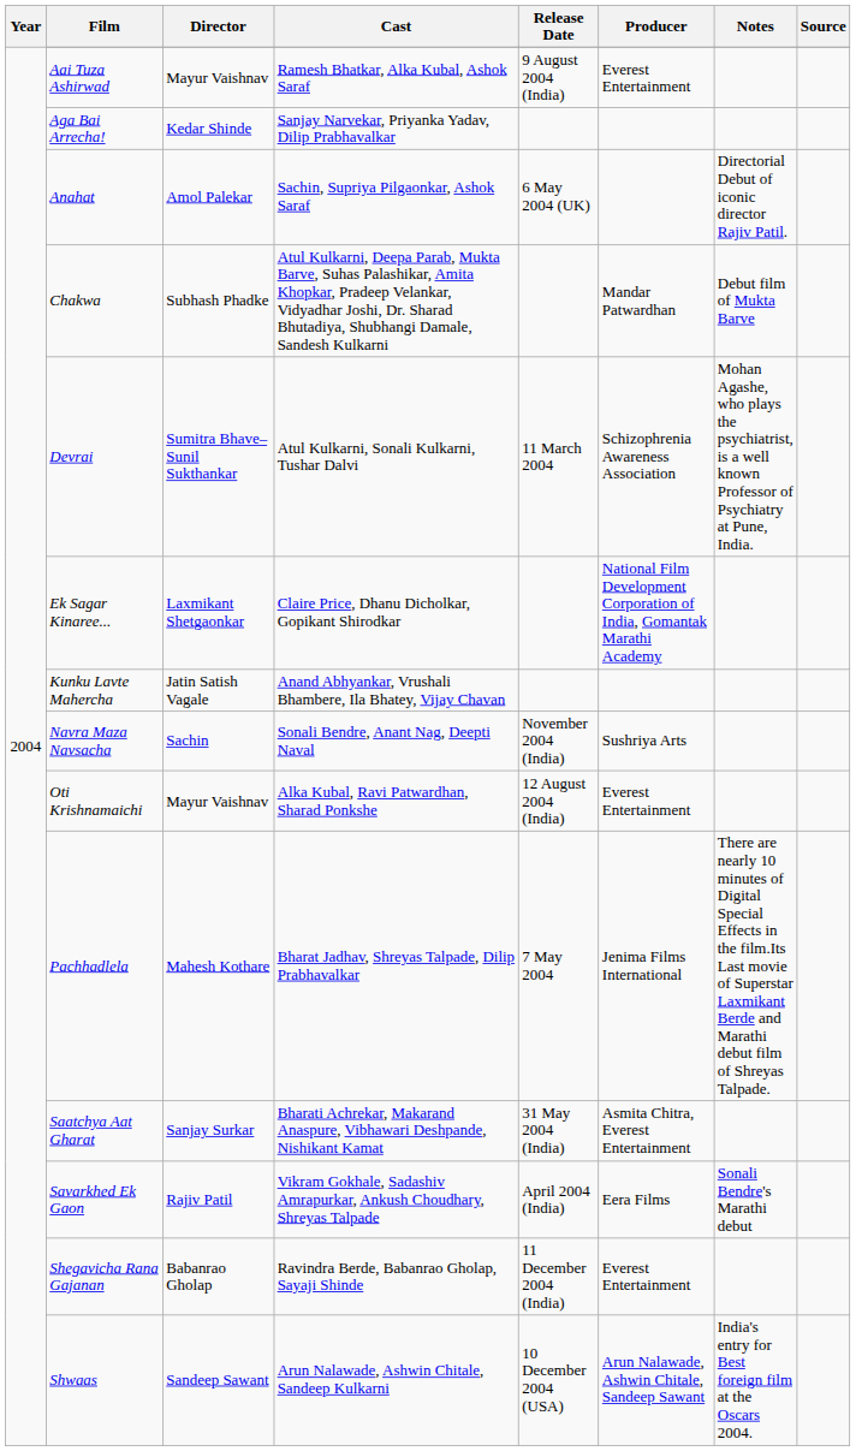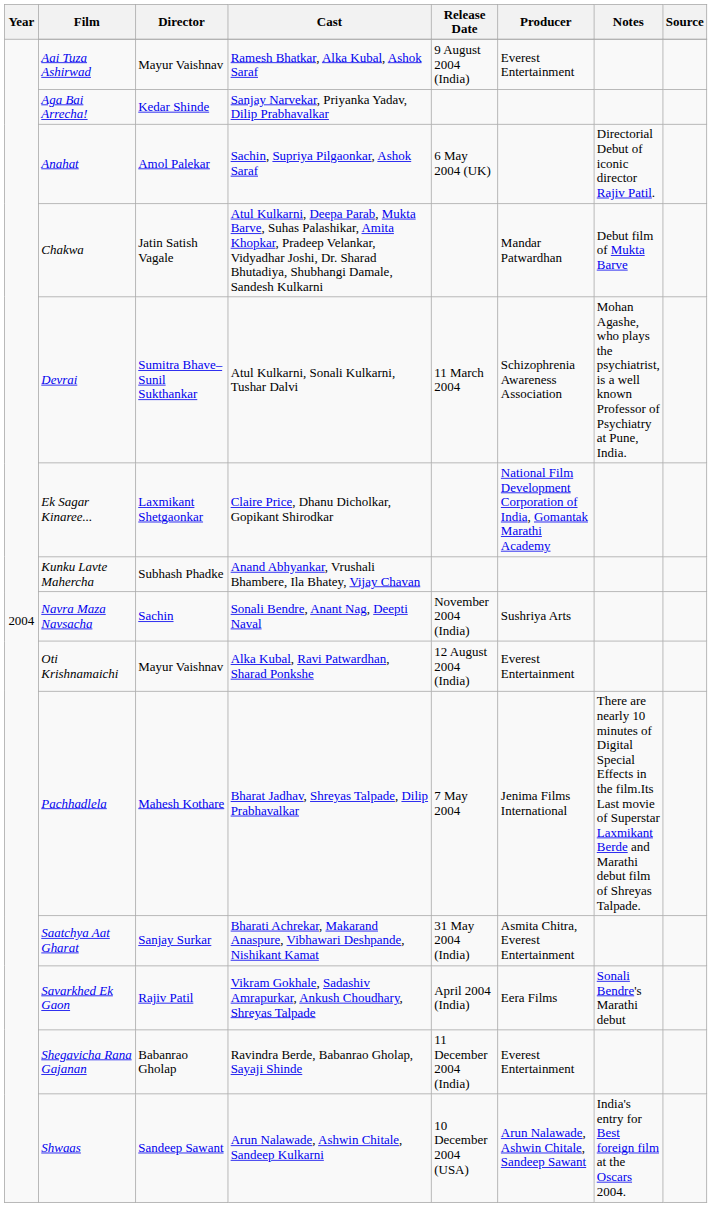Chakwa | Director: Subhash Phadke -> Jatin Satish Vagale
Kunku Lavte Mahercha | Director: Jatin Satish Vagale -> Subhash Phadke
